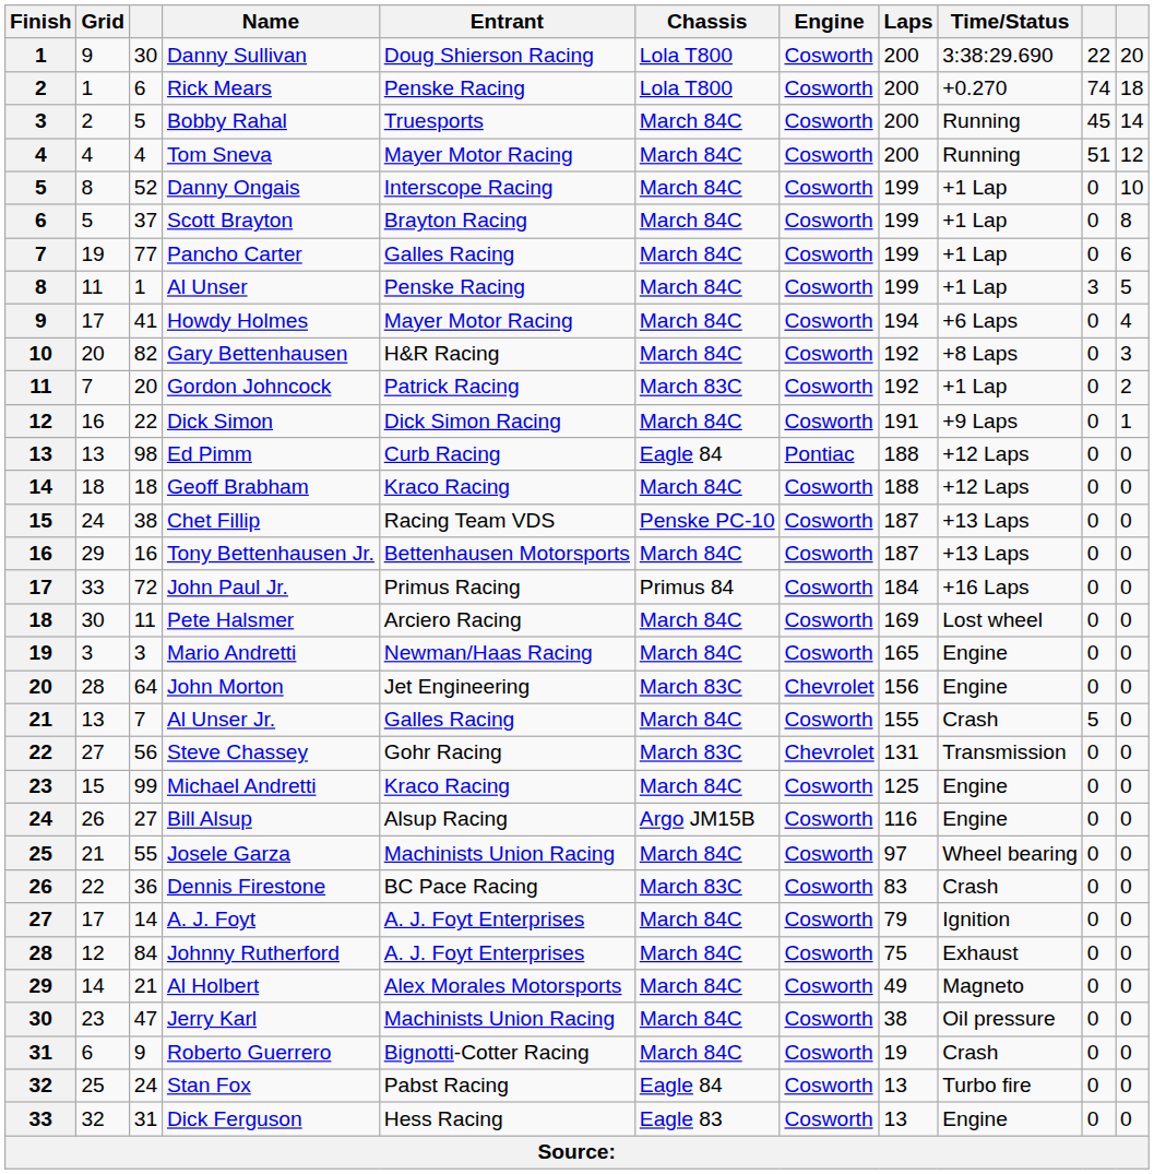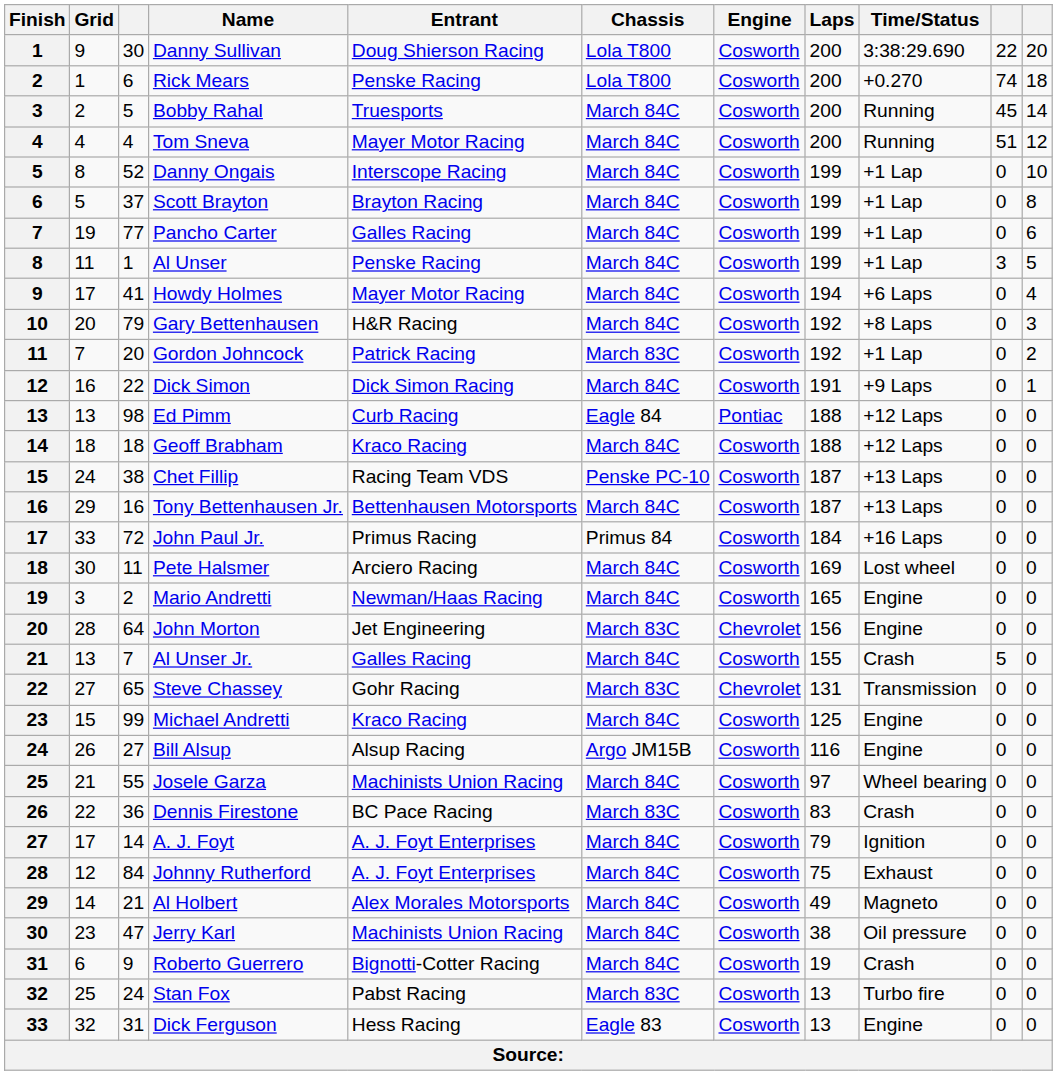Gary Bettenhausen | column 3: 82 -> 79
Mario Andretti | column 3: 3 -> 2
Steve Chassey | column 3: 56 -> 65
Stan Fox | Chassis: Eagle 84 -> March 83C
